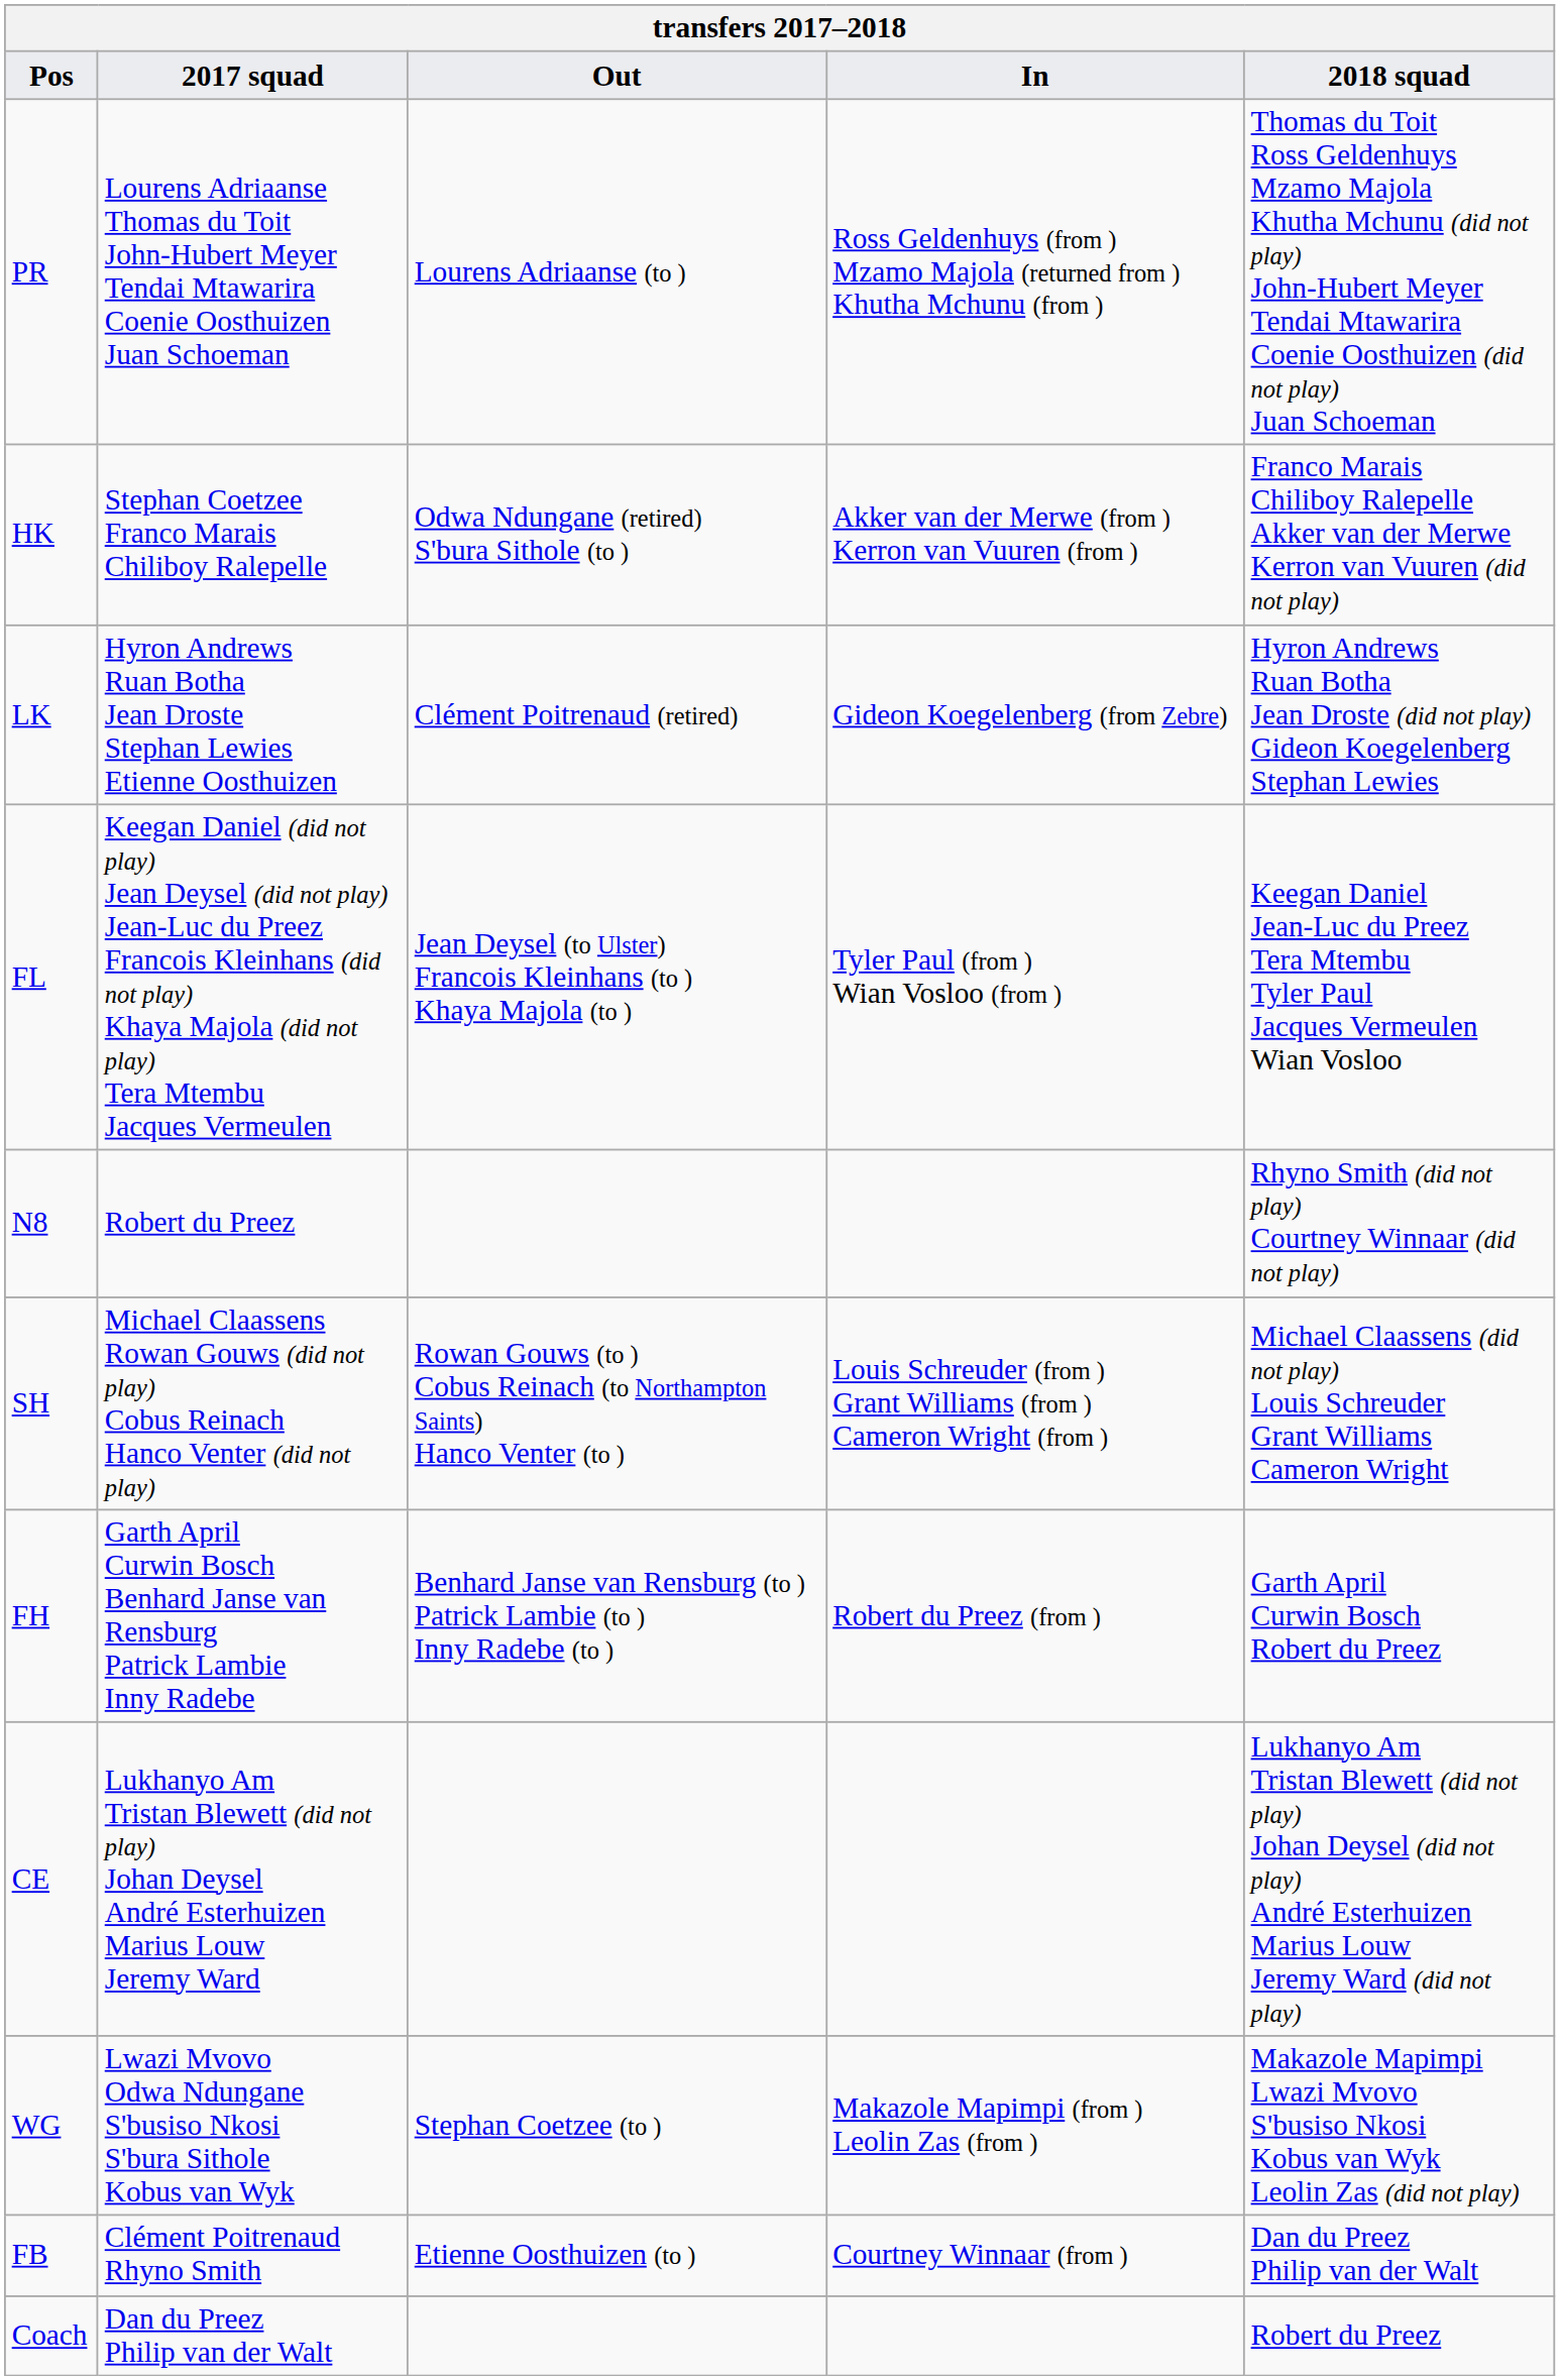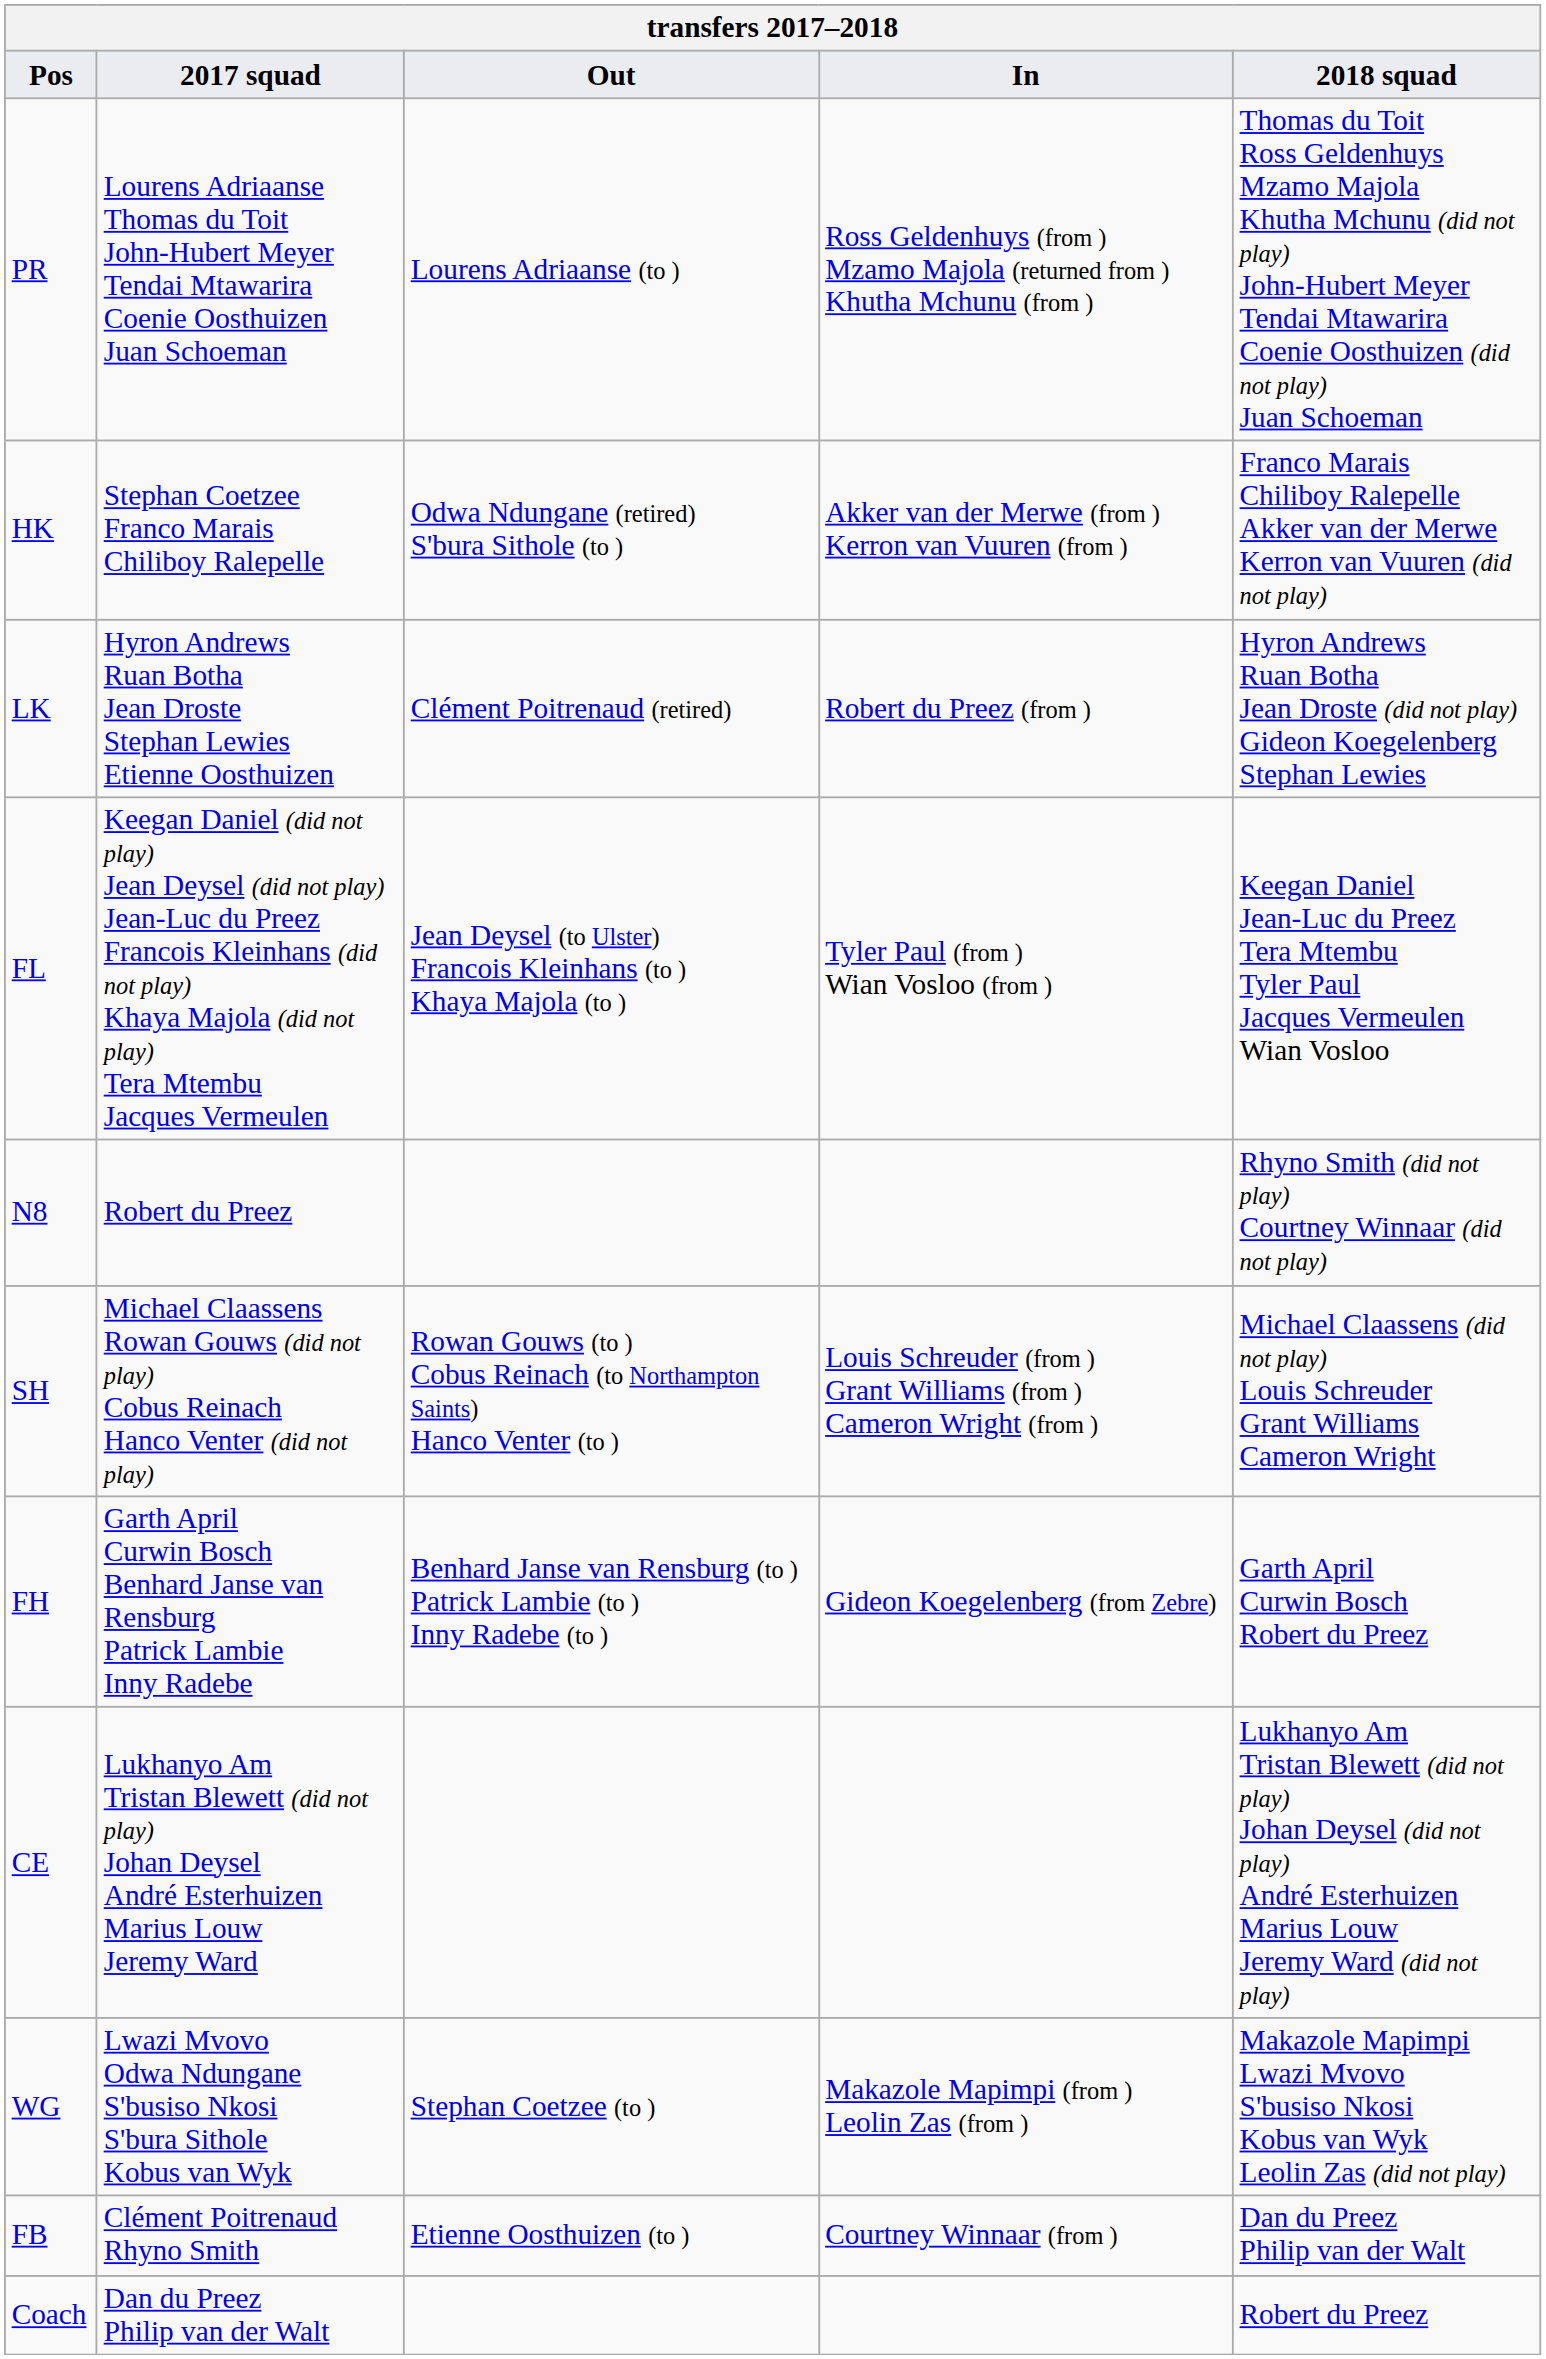LK | In: Gideon Koegelenberg (from Zebre) -> Robert du Preez (from )
FH | In: Robert du Preez (from ) -> Gideon Koegelenberg (from Zebre)
